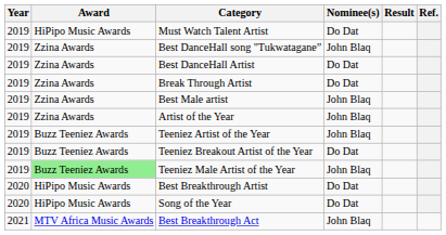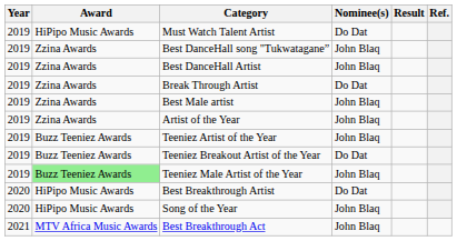Best DanceHall Artist | Nominee(s): Do Dat -> John Blaq
Song of the Year | Nominee(s): Do Dat -> John Blaq
